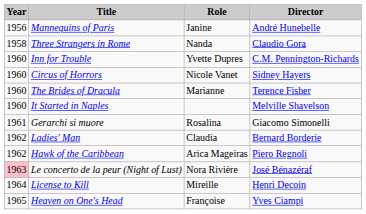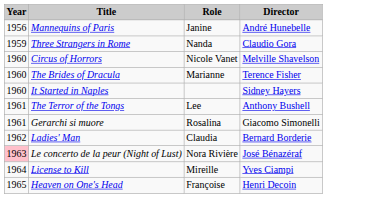Three Strangers in Rome | Year: 1958 -> 1959
- row: 1960 | Inn for Trouble | Yvette Dupres | C.M. Pennington-Richards
Circus of Horrors | Director: Sidney Hayers -> Melville Shavelson
It Started in Naples | Director: Melville Shavelson -> Sidney Hayers
+ row: 1961 | The Terror of the Tongs | Lee | Anthony Bushell
- row: 1962 | Hawk of the Caribbean | Arica Mageiras | Piero Regnoli
License to Kill | Director: Henri Decoin -> Yves Ciampi
Heaven on One's Head | Director: Yves Ciampi -> Henri Decoin
